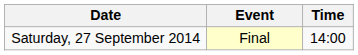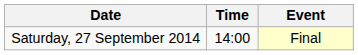columns swapped: Time <-> Event
